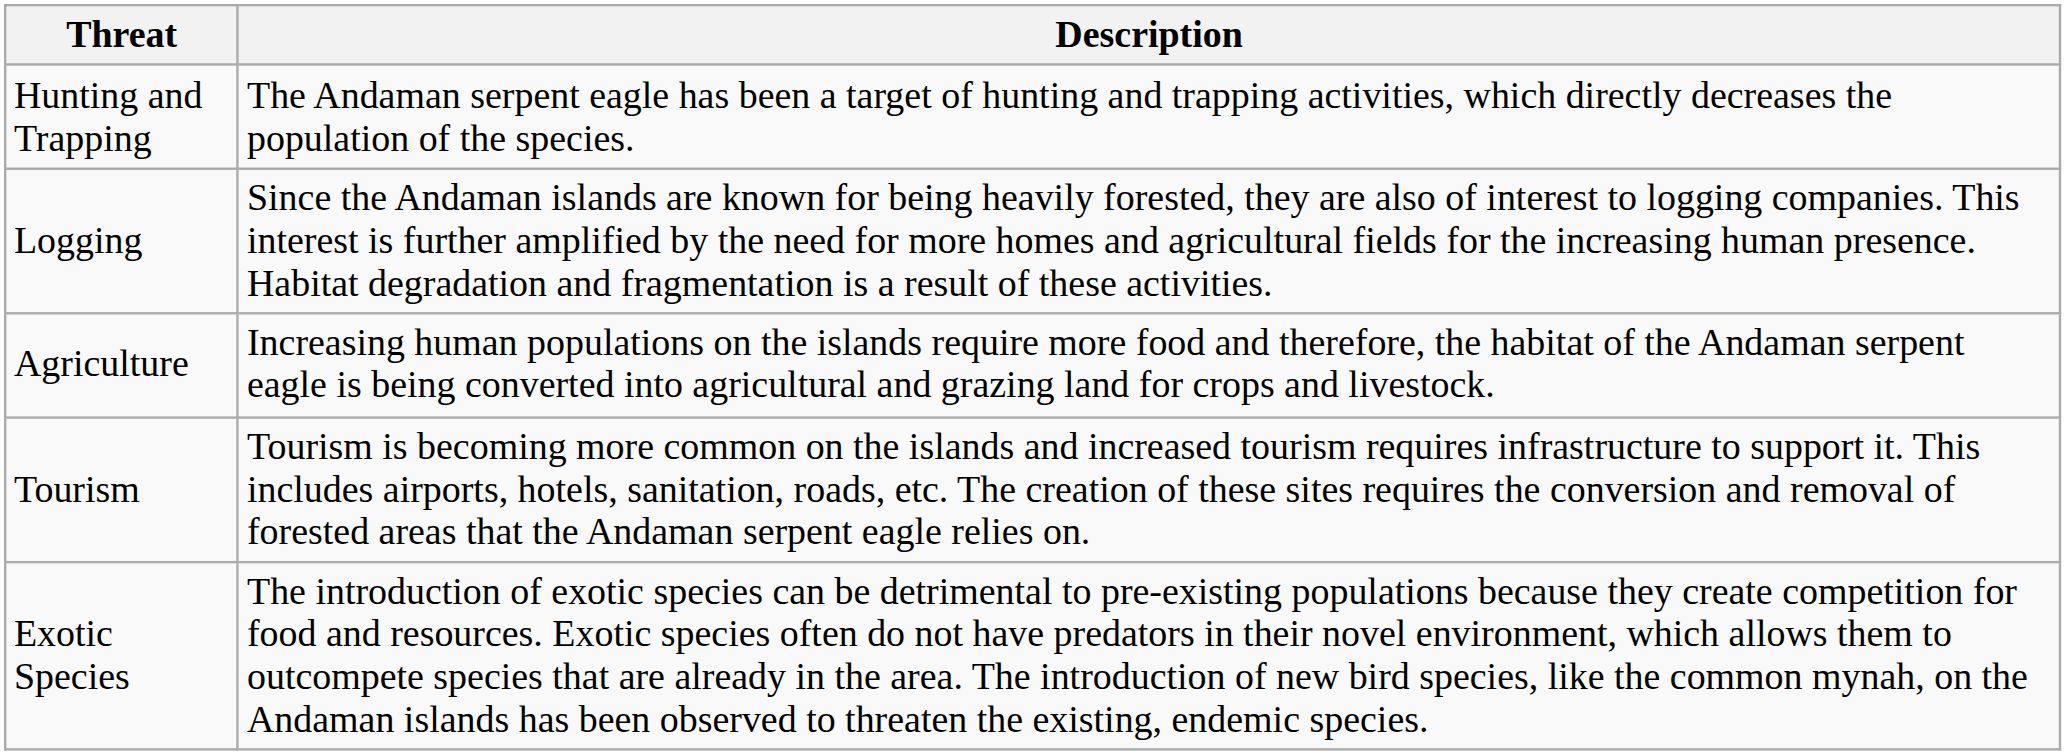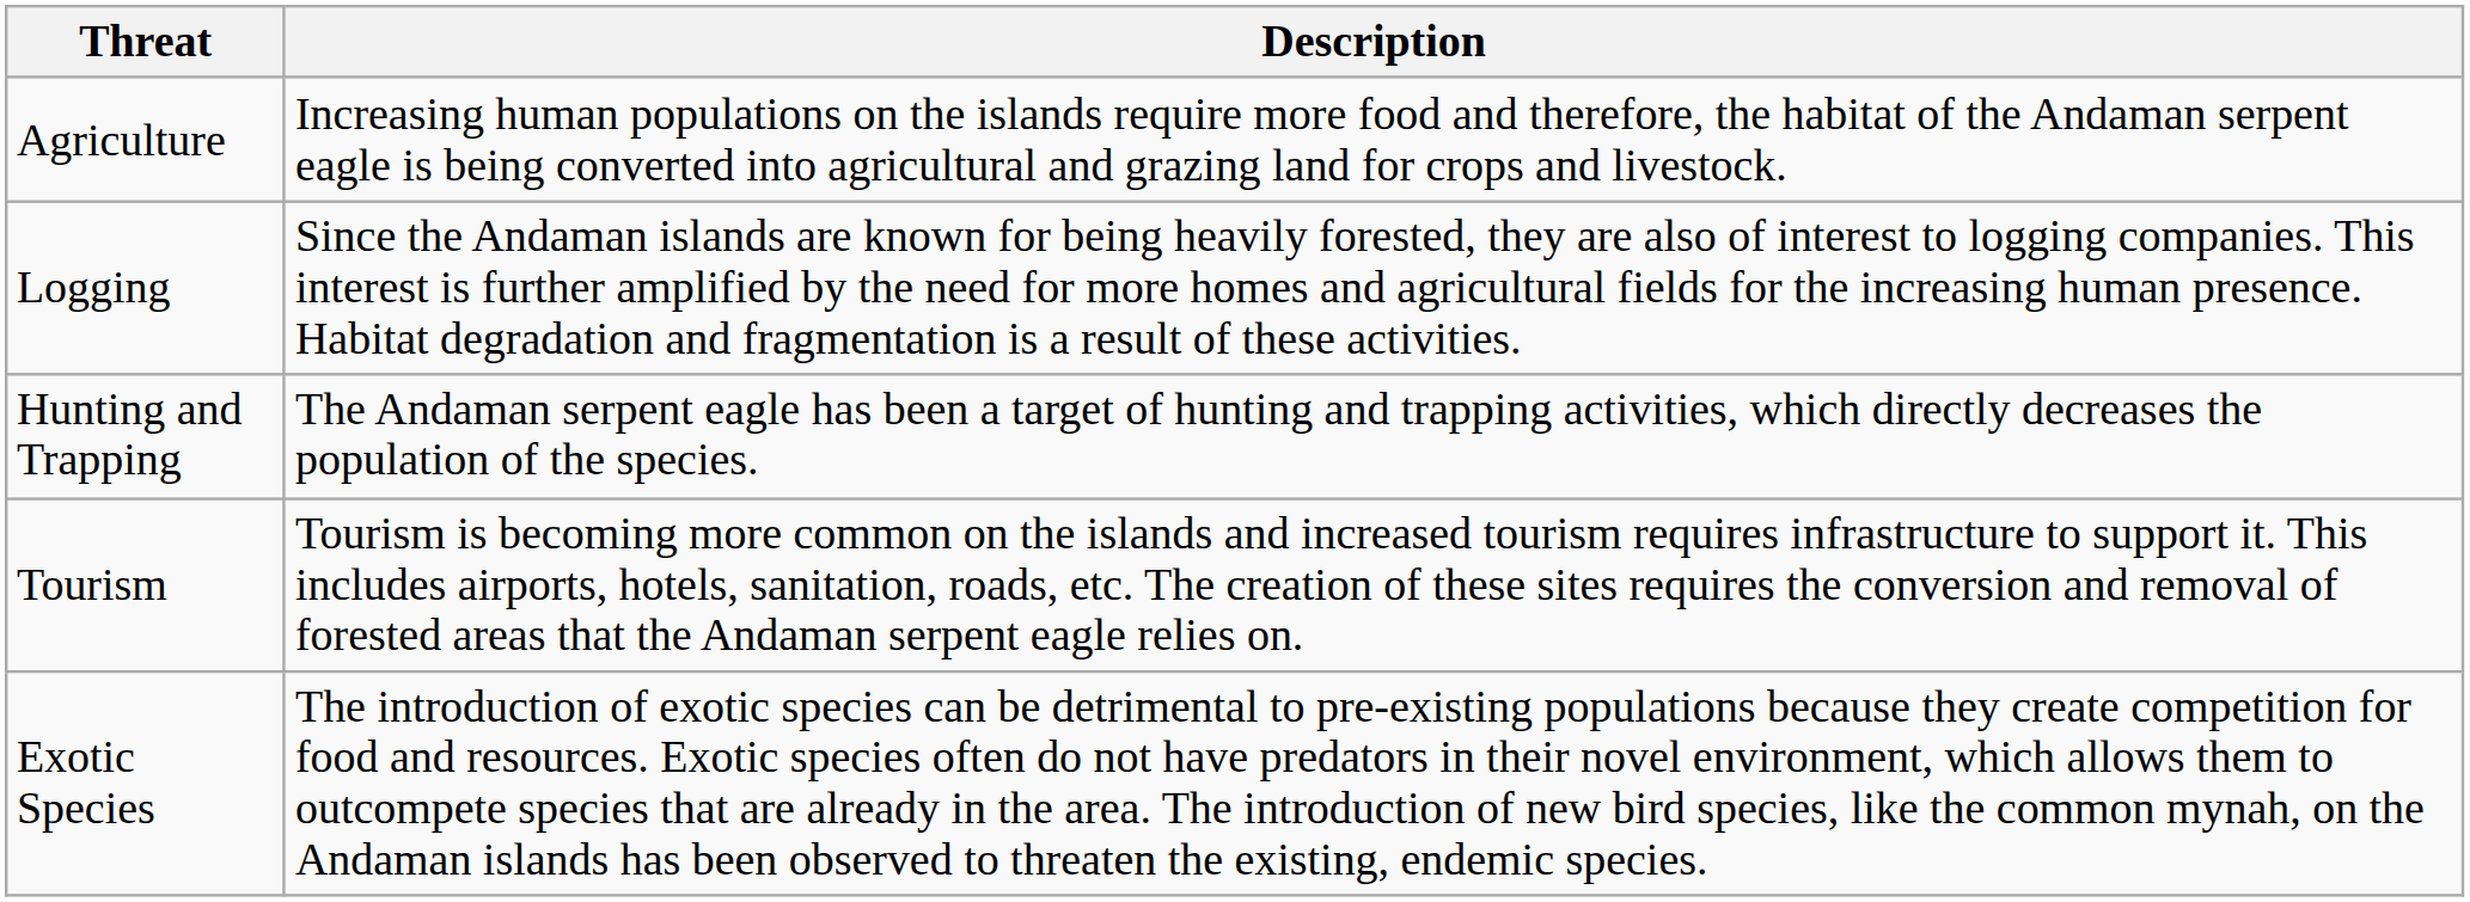rows swapped: Agriculture <-> Hunting and Trapping
